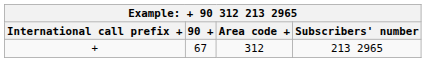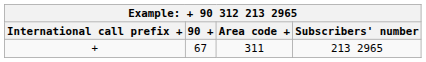+ | Area code +: 312 -> 311
